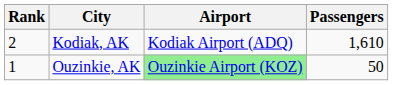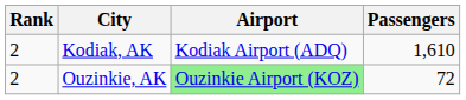Ouzinkie, AK | Rank: 1 -> 2
Ouzinkie, AK | Passengers: 50 -> 72
